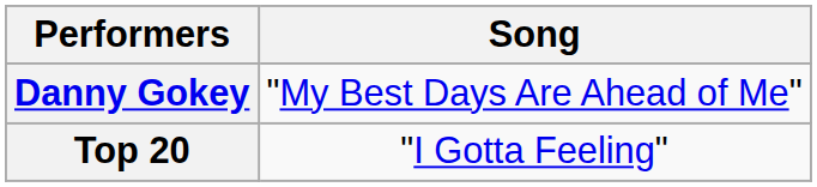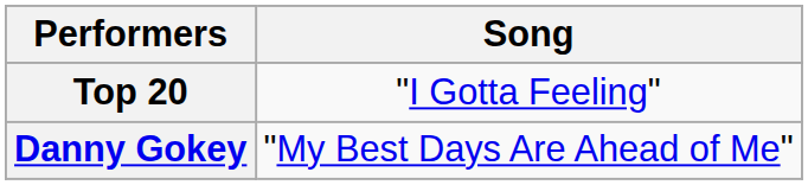rows swapped: Top 20 <-> Danny Gokey
